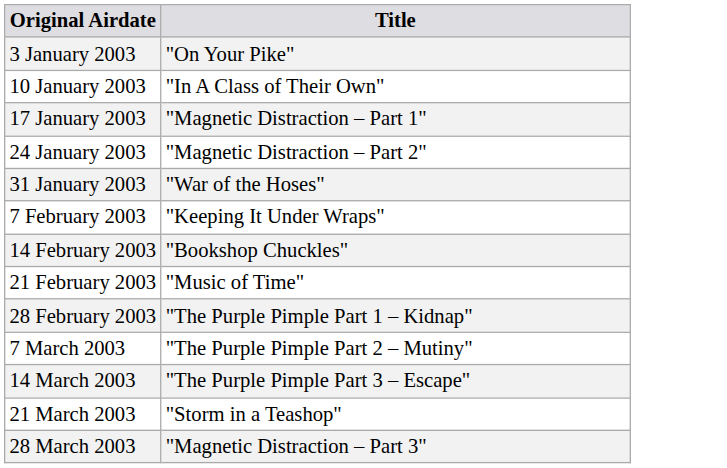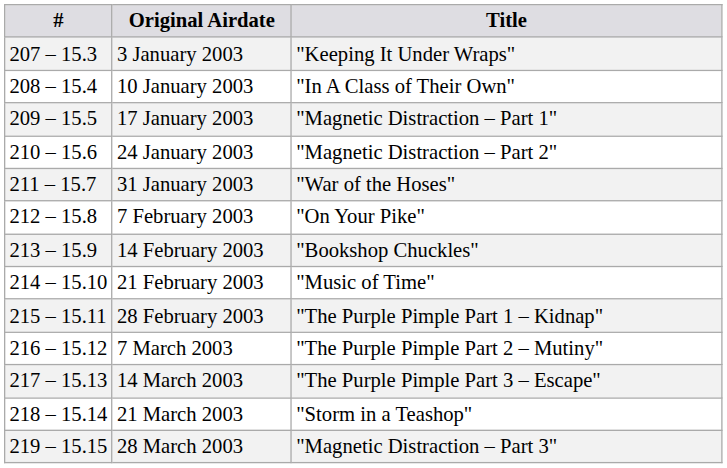+ column: # | 207 – 15.3 | 208 – 15.4 | 209 – 15.5 | 210 – 15.6 | 211 – 15.7 | 212 – 15.8 | 213 – 15.9 | 214 – 15.10 | 215 – 15.11 | 216 – 15.12 | 217 – 15.13 | 218 – 15.14 | 219 – 15.15
3 January 2003 | Title: "On Your Pike" -> "Keeping It Under Wraps"
7 February 2003 | Title: "Keeping It Under Wraps" -> "On Your Pike"
